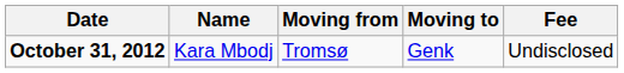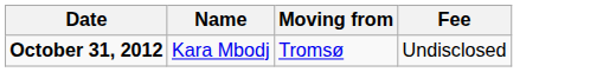- column: Moving to | Genk
